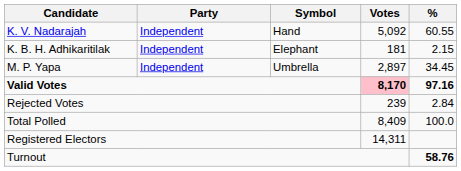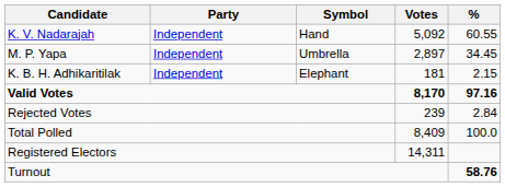rows swapped: M. P. Yapa <-> K. B. H. Adhikaritilak
Valid Votes | Votes: pink background -> no background
